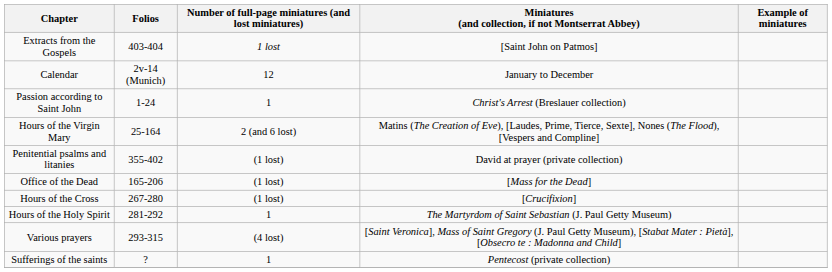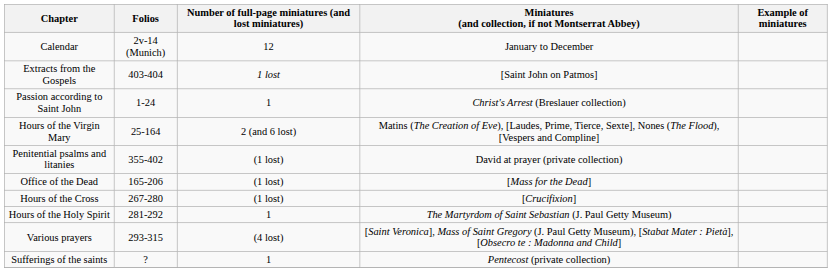rows swapped: Calendar <-> Extracts from the Gospels
